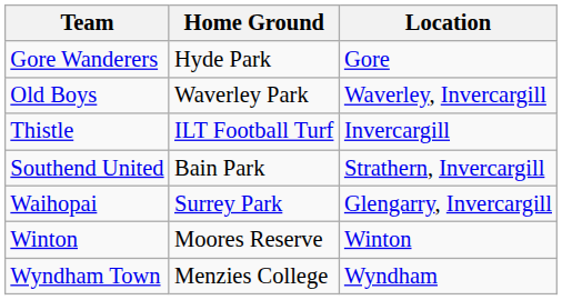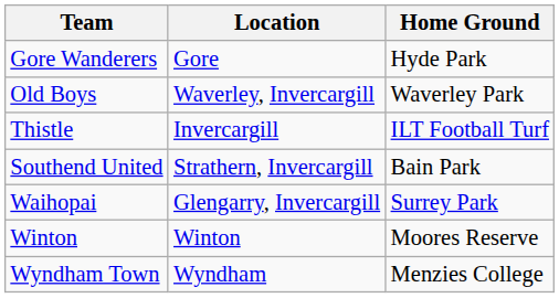columns swapped: Home Ground <-> Location
